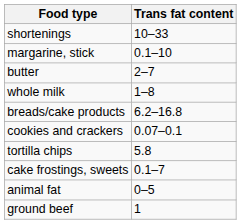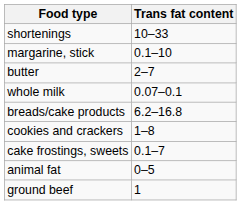whole milk | Trans fat content: 1–8 -> 0.07–0.1
cookies and crackers | Trans fat content: 0.07–0.1 -> 1–8
- row: tortilla chips | 5.8
